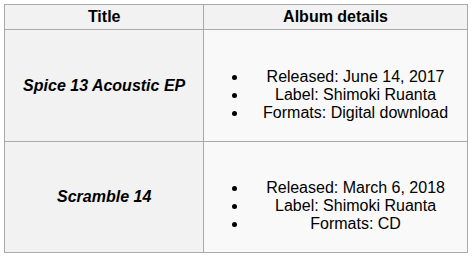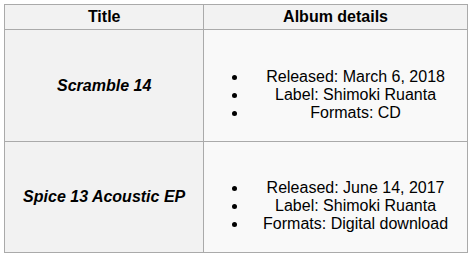rows swapped: Spice 13 Acoustic EP <-> Scramble 14
